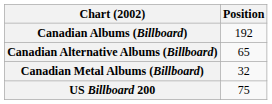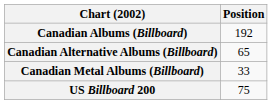Canadian Metal Albums (Billboard) | Position: 32 -> 33
